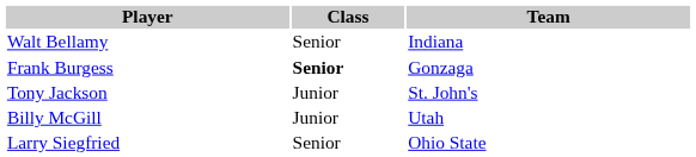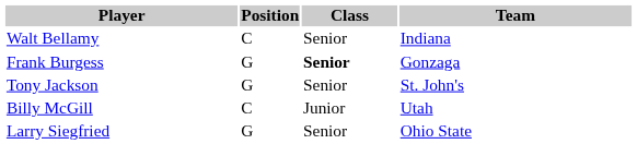+ column: Position | C | G | G | C | G
Tony Jackson | Class: Junior -> Senior
